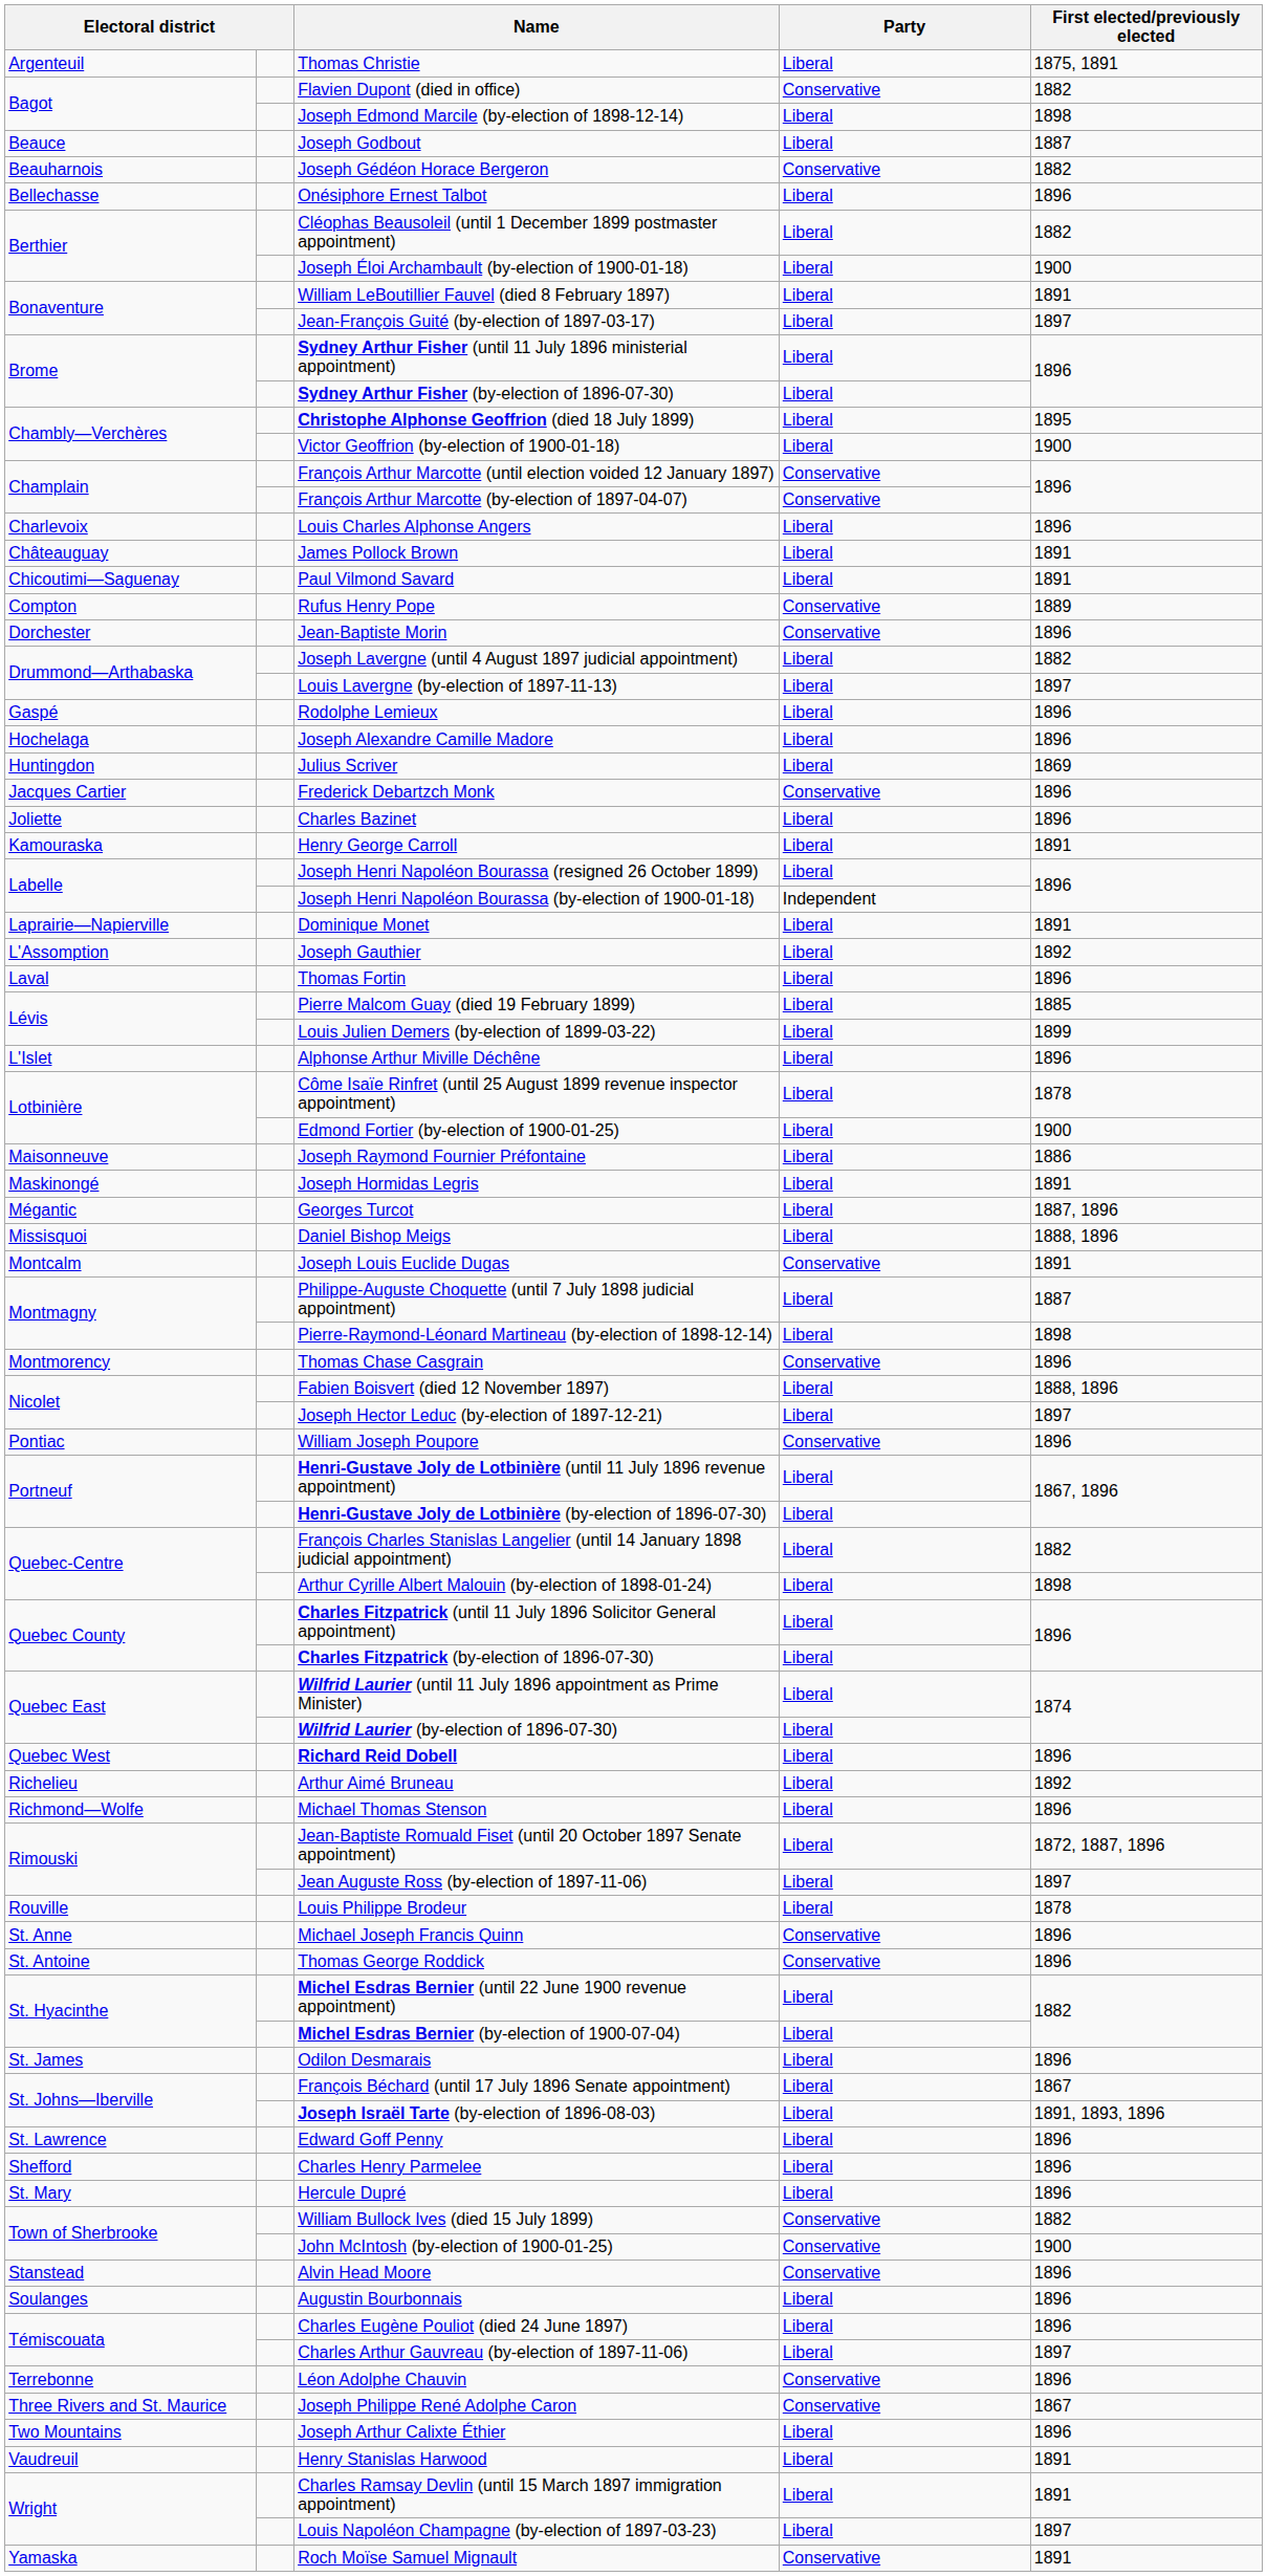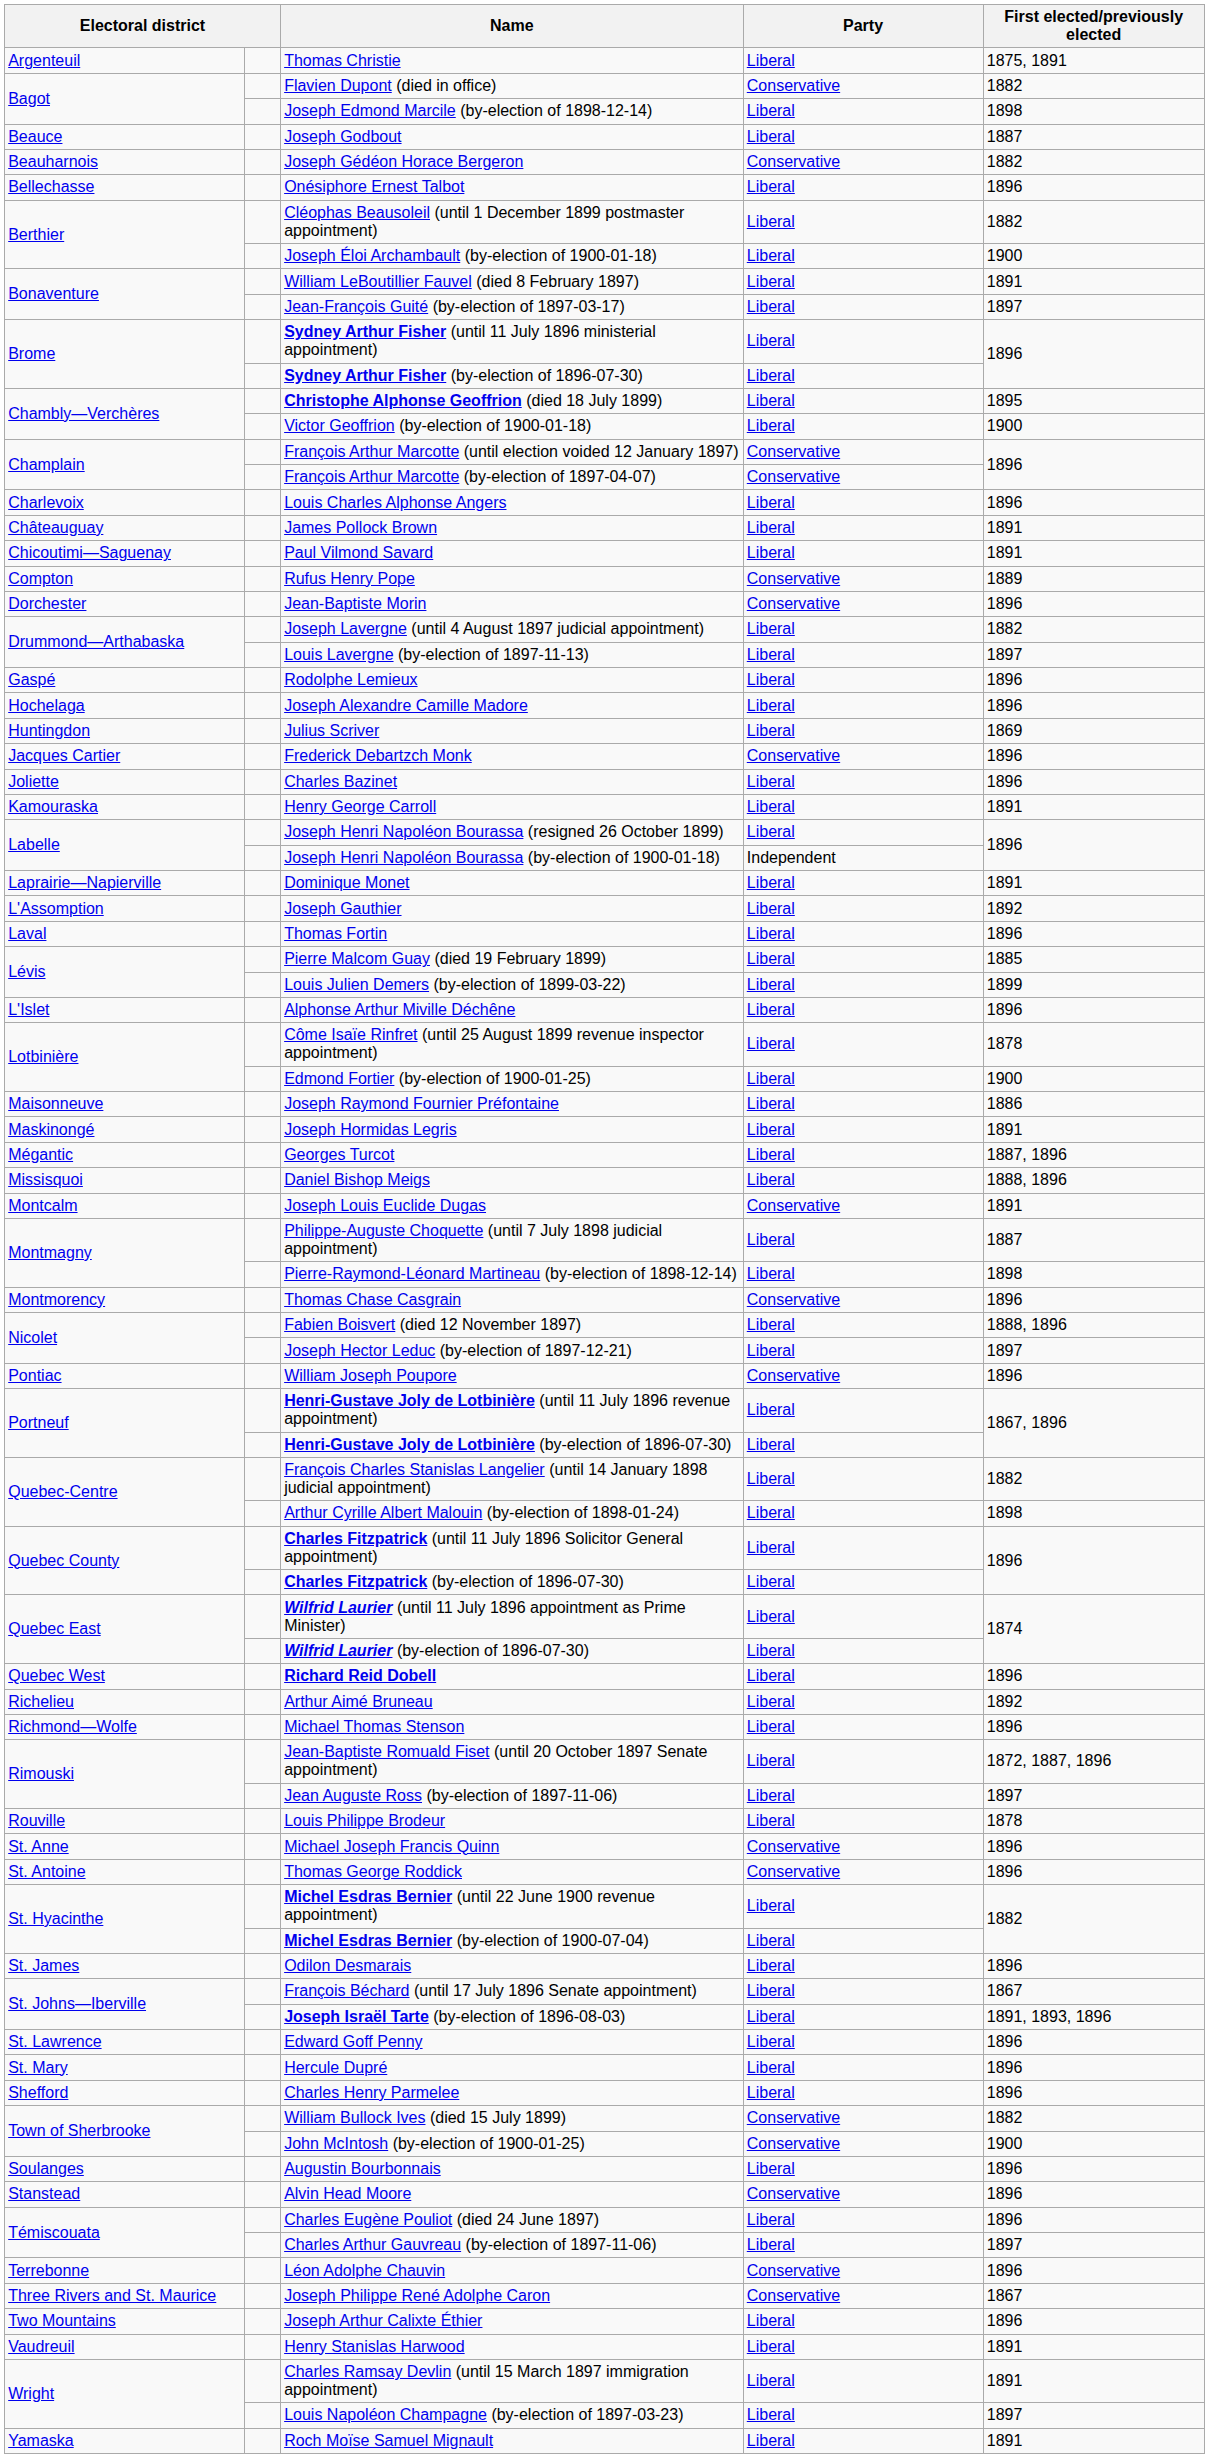rows swapped: Hercule Dupré <-> Charles Henry Parmelee
rows swapped: Augustin Bourbonnais <-> Alvin Head Moore
Roch Moïse Samuel Mignault | Party: Conservative -> Liberal
